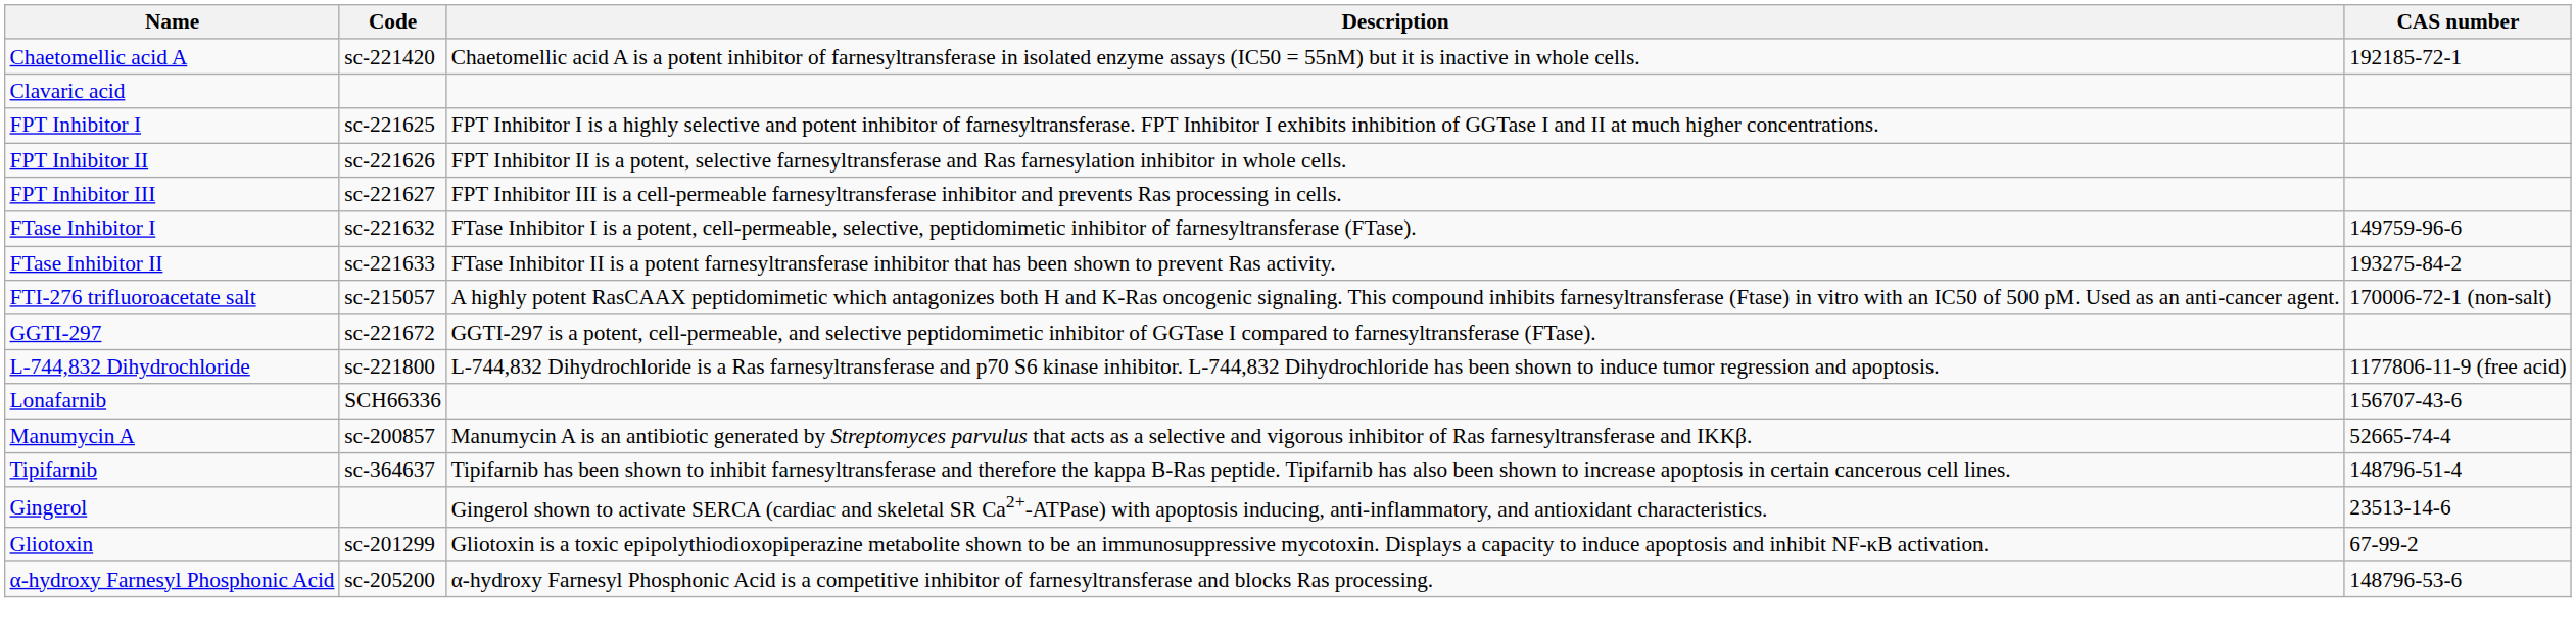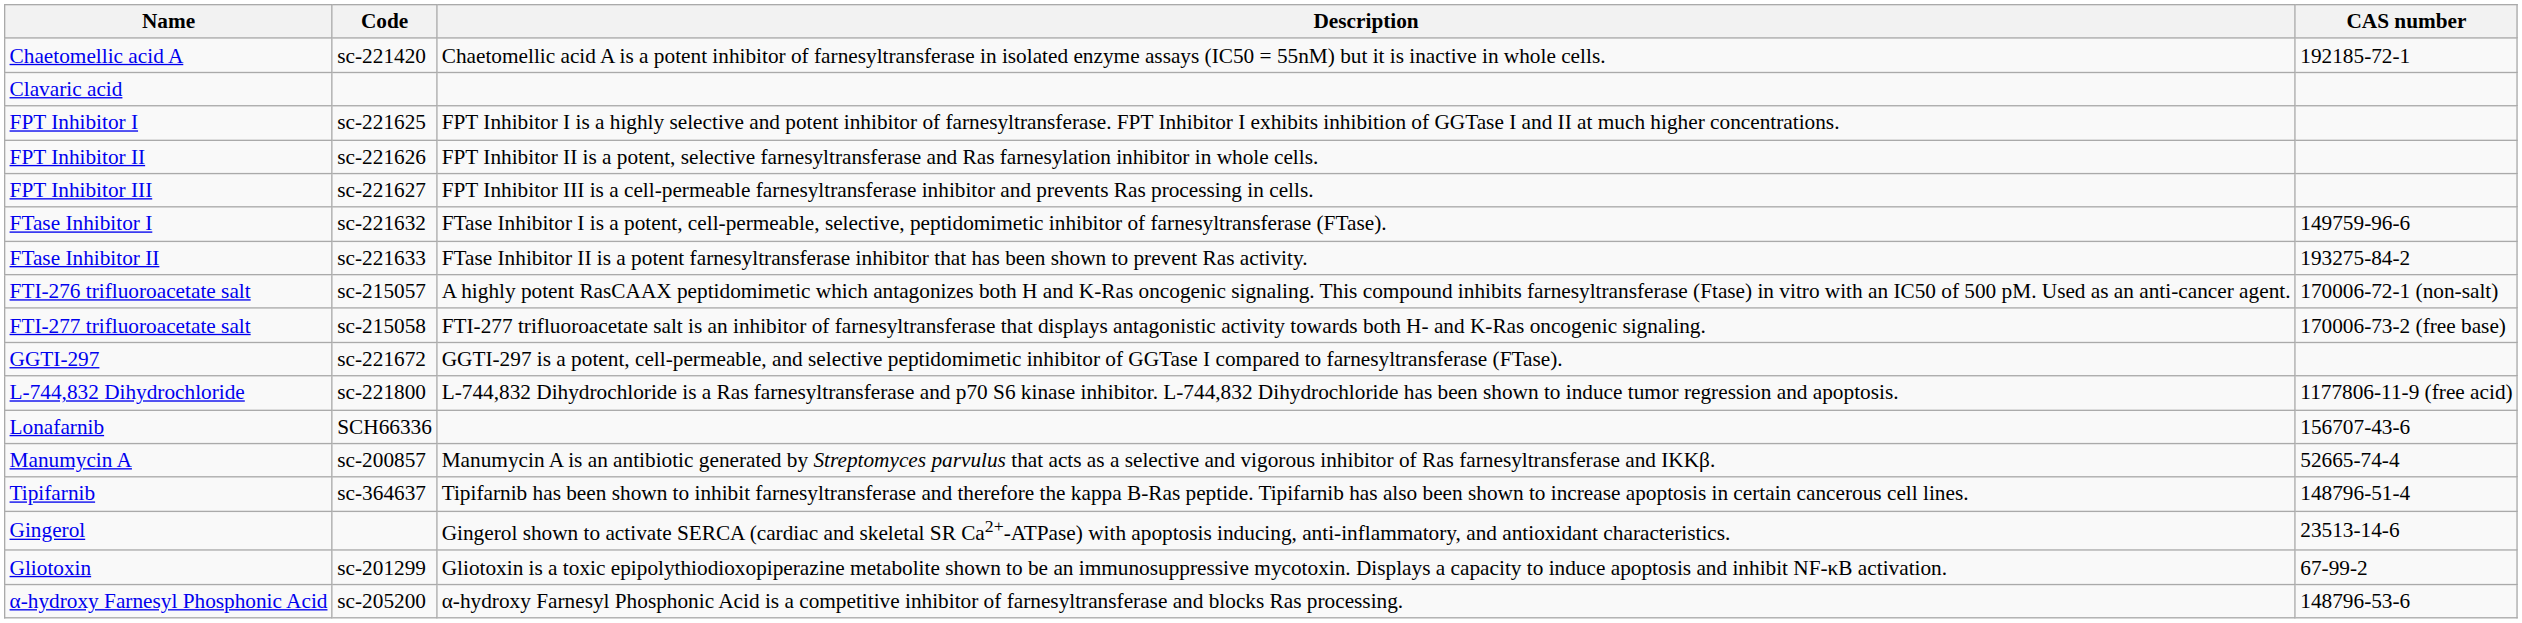+ row: FTI-277 trifluoroacetate salt | sc-215058 | FTI-277 trifluoroacetate salt is an inhibitor of farnesyltransferase that displays antagonistic activity towards both H- and K-Ras oncogenic signaling. | 170006-73-2 (free base)
